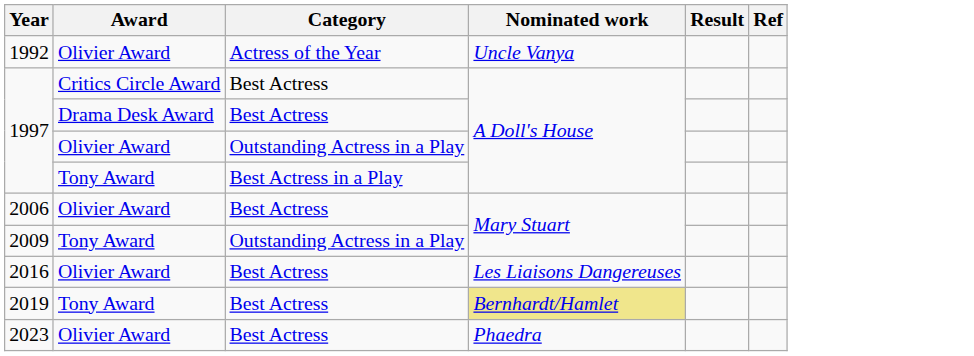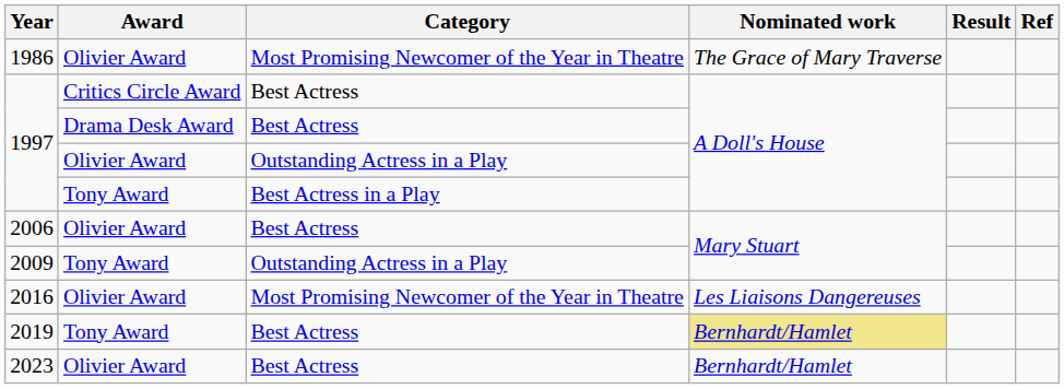+ row: 1986 | Olivier Award | Most Promising Newcomer of the Year in Theatre | The Grace of Mary Traverse
- row: 1992 | Olivier Award | Actress of the Year | Uncle Vanya
2016 | Category: Best Actress -> Most Promising Newcomer of the Year in Theatre
2023 | Nominated work: Phaedra -> Bernhardt/Hamlet
